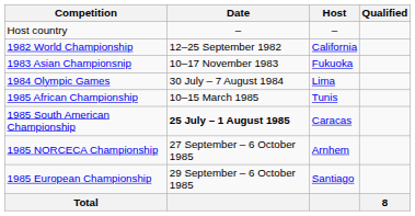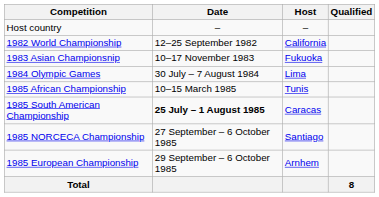1985 NORCECA Championship | Host: Arnhem -> Santiago
1985 European Championship | Host: Santiago -> Arnhem
